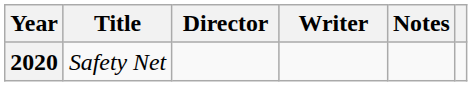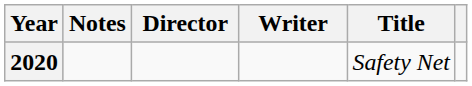columns swapped: Title <-> Notes
